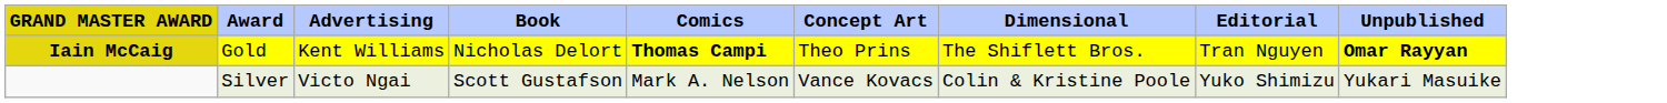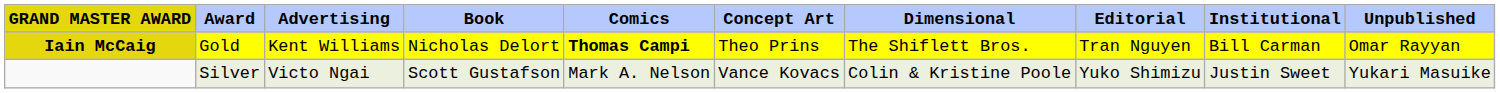+ column: Institutional | Bill Carman | Justin Sweet
Iain McCaig | Unpublished: bold -> normal
